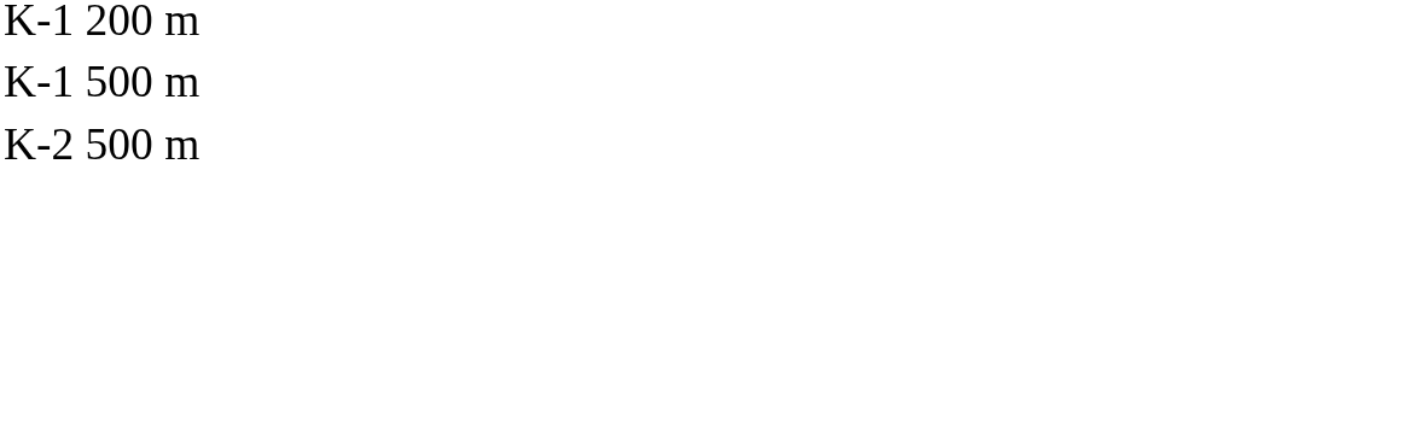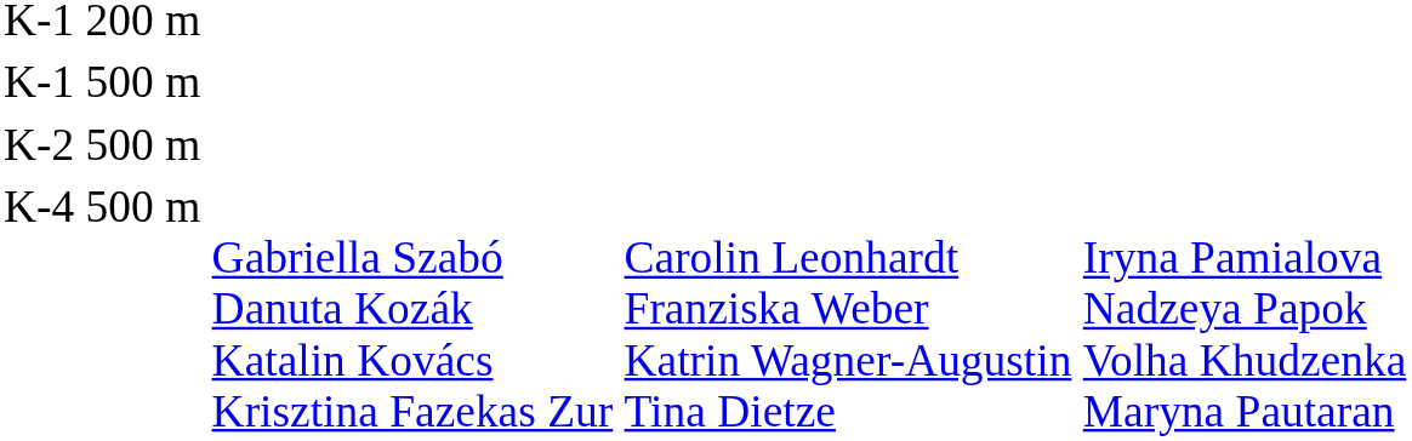+ row: K-4 500 m | Gabriella Szabó Danuta Kozák Katalin Kovács Krisztina Fazekas Zur | Carolin Leonhardt Franziska Weber Katrin Wagner-Augustin Tina Dietze | Iryna Pamialova Nadzeya Papok Volha Khudzenka Maryna Pautaran
